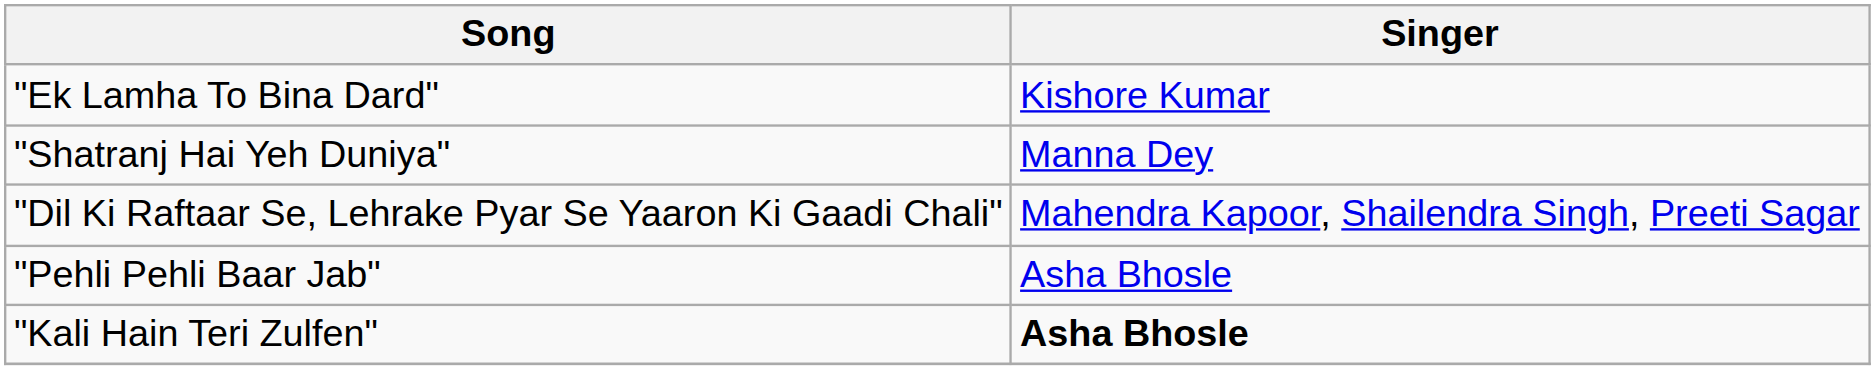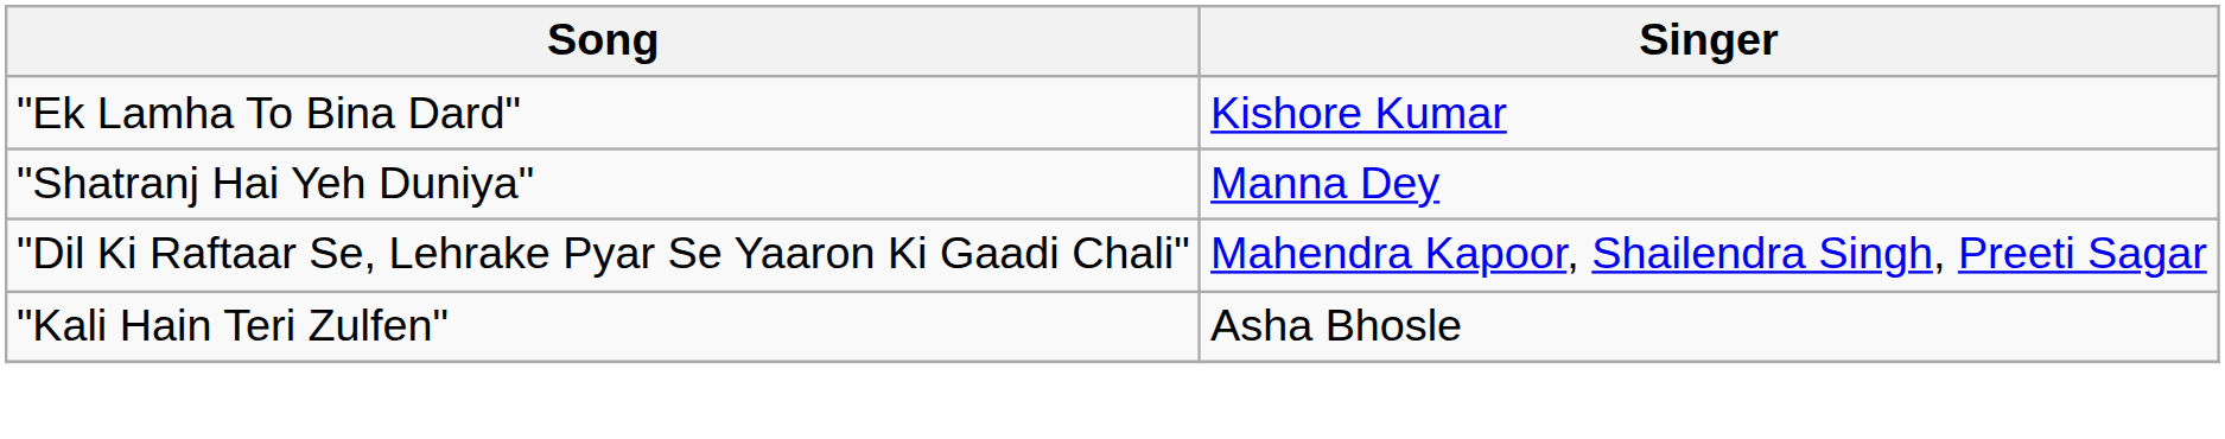- row: "Pehli Pehli Baar Jab" | Asha Bhosle
"Kali Hain Teri Zulfen" | Singer: bold -> normal
